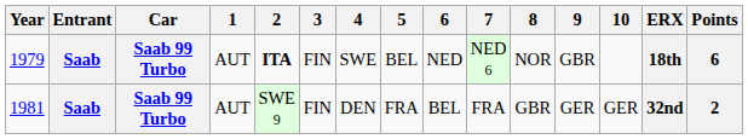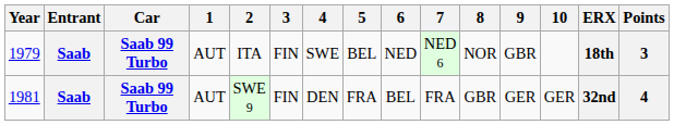1979 | 2: bold -> normal
1979 | Points: 6 -> 3
1981 | Points: 2 -> 4
